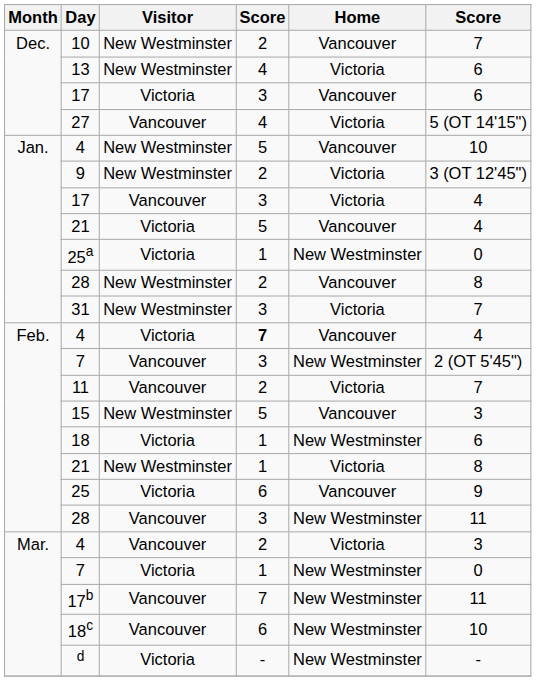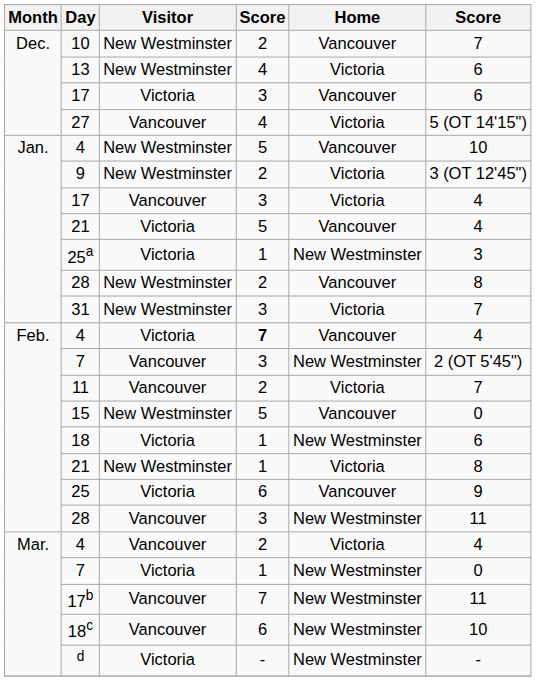25a | column 6: 0 -> 3
15 | column 6: 3 -> 0
Mar. / 4 | column 6: 3 -> 4
